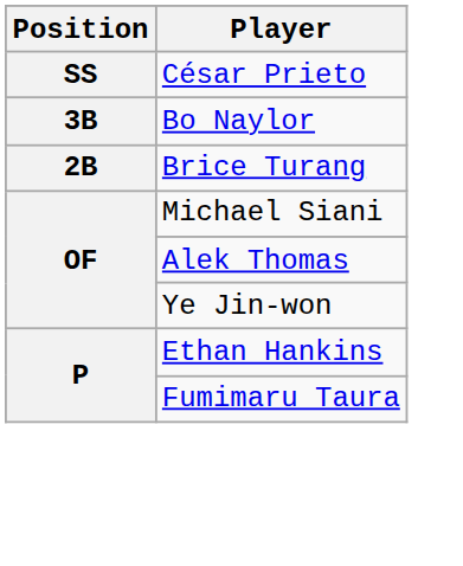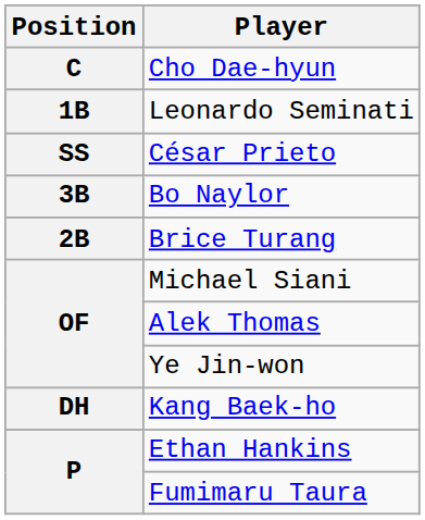+ row: C | Cho Dae-hyun
+ row: 1B | Leonardo Seminati
+ row: DH | Kang Baek-ho
